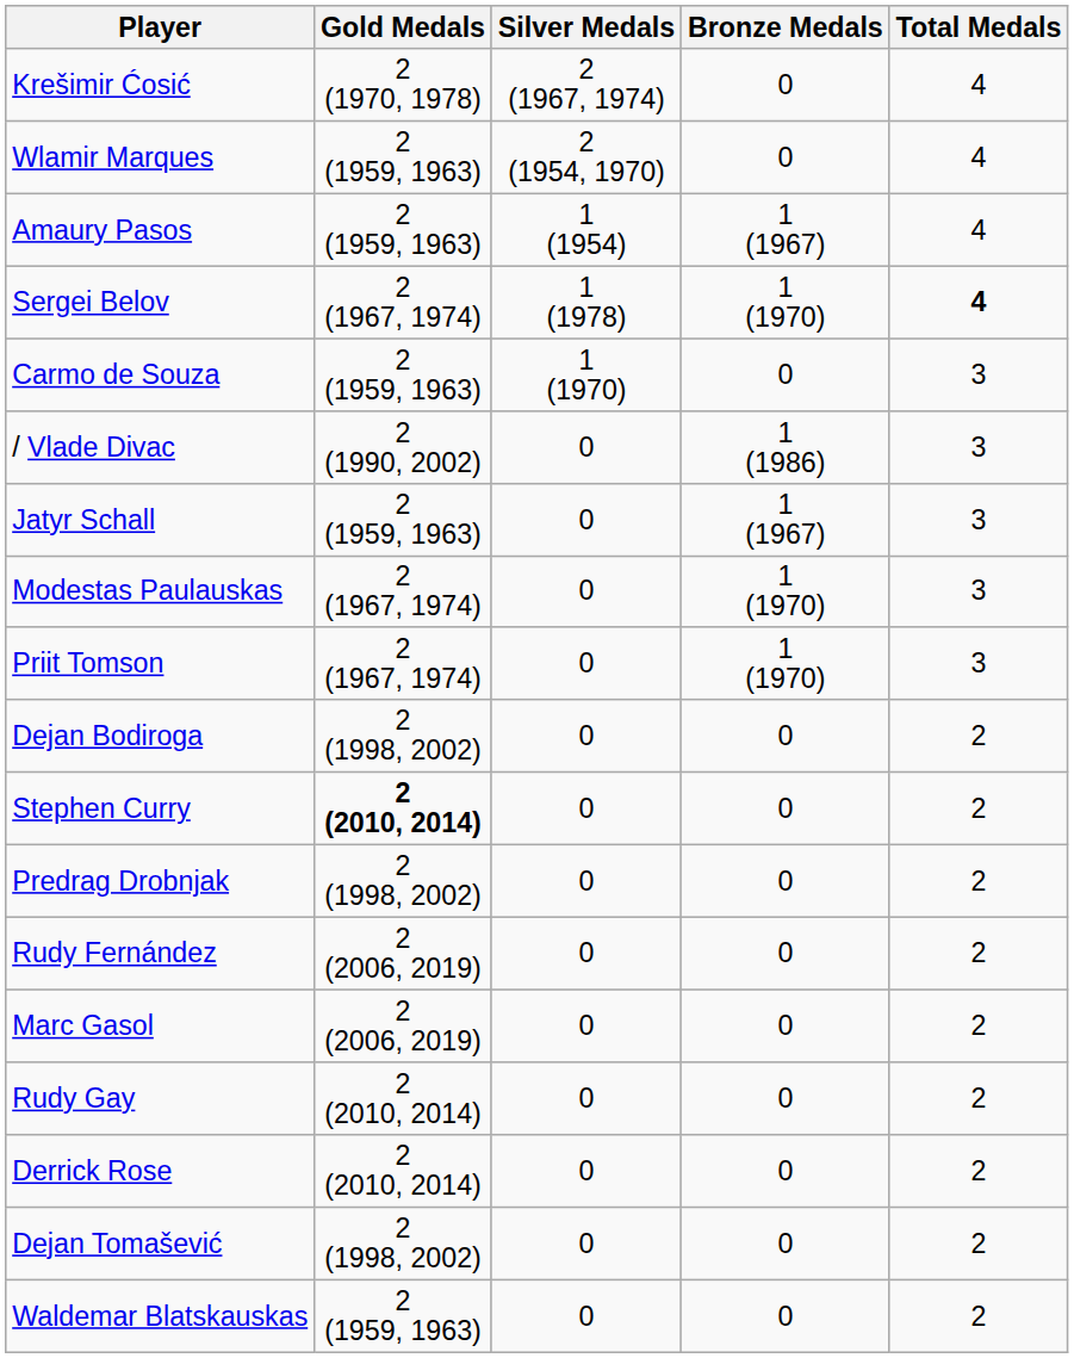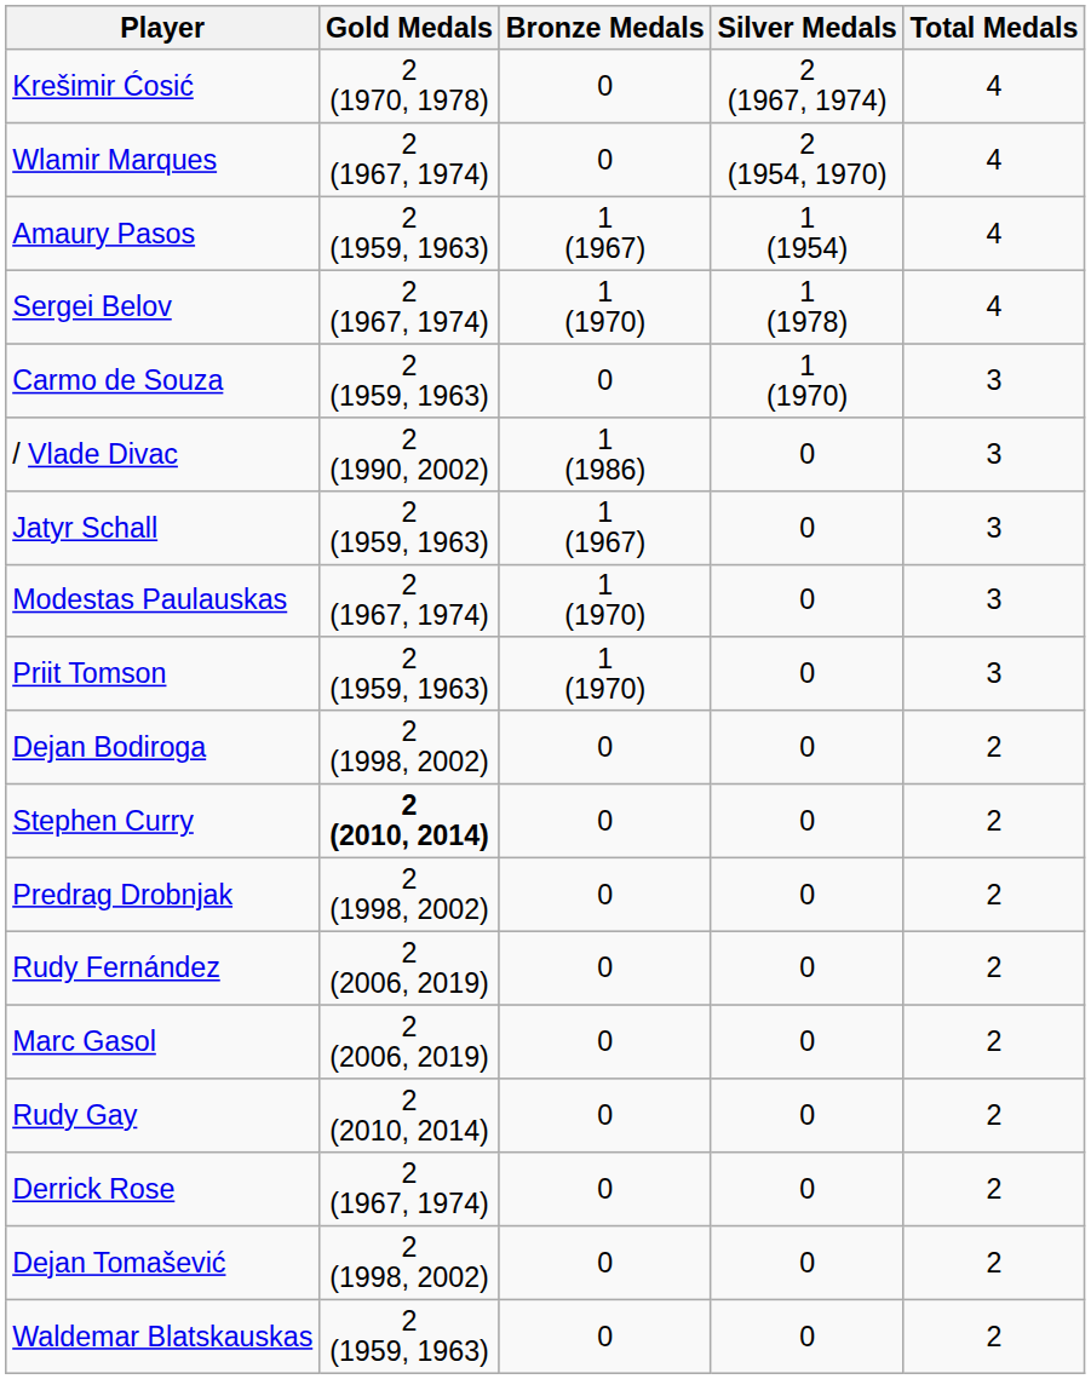columns swapped: Silver Medals <-> Bronze Medals
Wlamir Marques | Gold Medals: 2 (1959, 1963) -> 2 (1967, 1974)
Sergei Belov | Total Medals: bold -> normal
Priit Tomson | Gold Medals: 2 (1967, 1974) -> 2 (1959, 1963)
Derrick Rose | Gold Medals: 2 (2010, 2014) -> 2 (1967, 1974)
